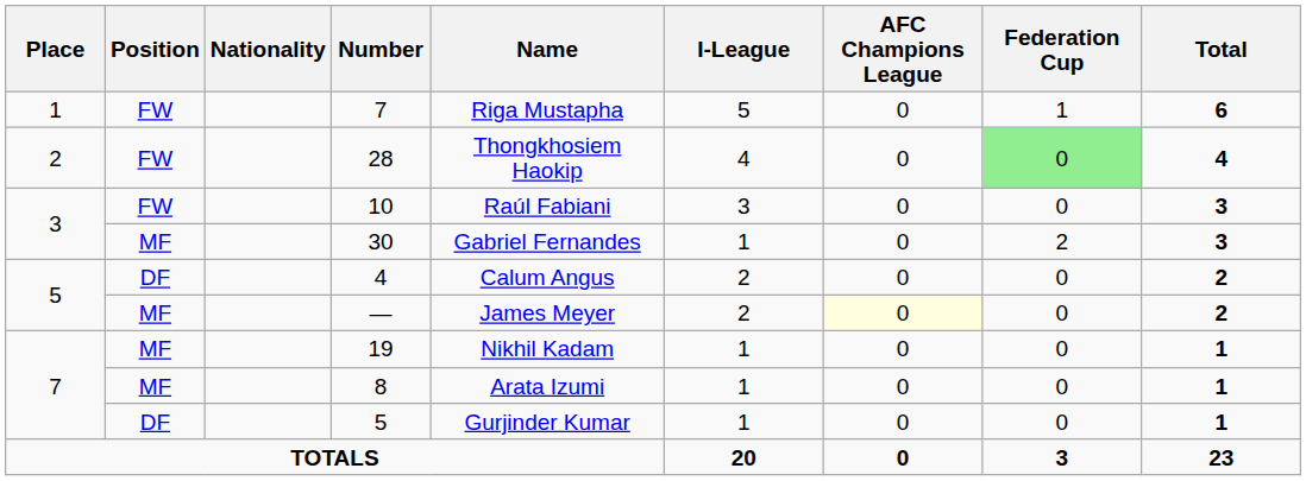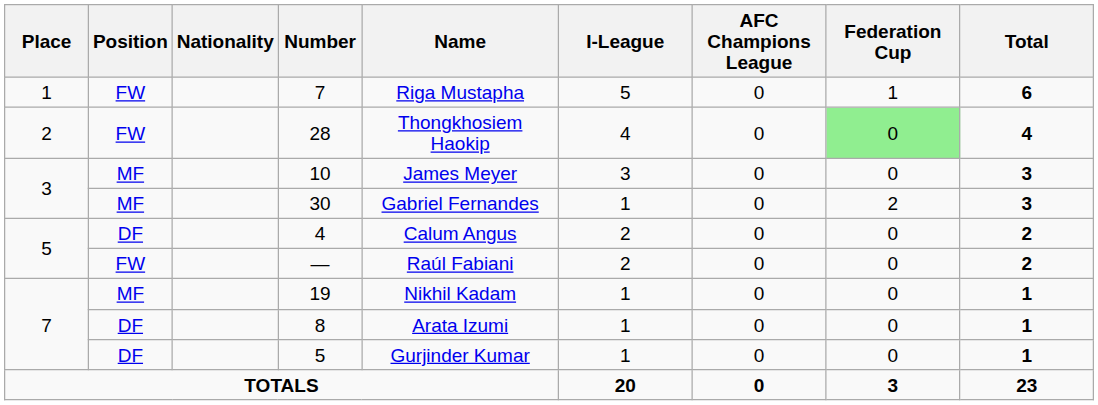10 | Position: FW -> MF
10 | Name: Raúl Fabiani -> James Meyer
— | Position: MF -> FW
— | Name: James Meyer -> Raúl Fabiani
— | AFC Champions League: lightyellow background -> no background
8 | Position: MF -> DF
